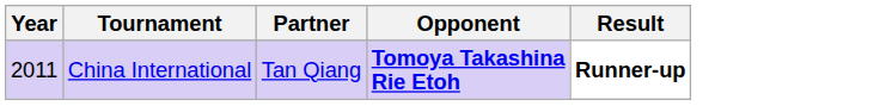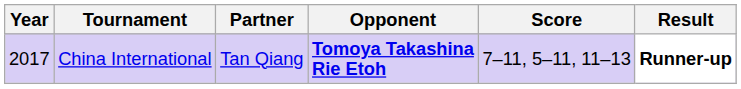+ column: Score | 7–11, 5–11, 11–13
China International | Year: 2011 -> 2017
